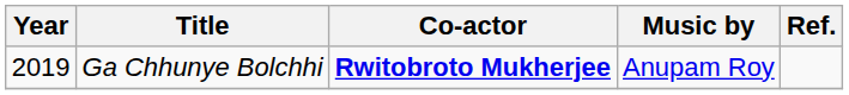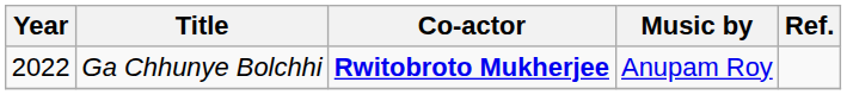Ga Chhunye Bolchhi | Year: 2019 -> 2022
